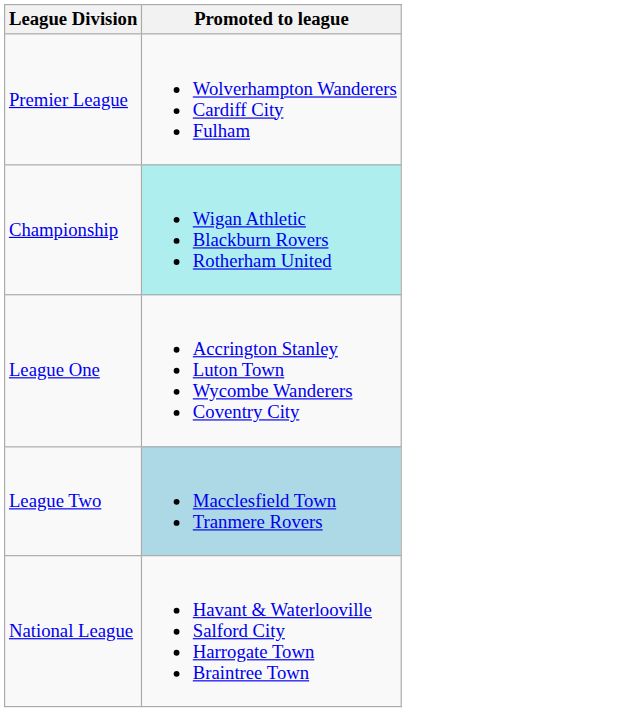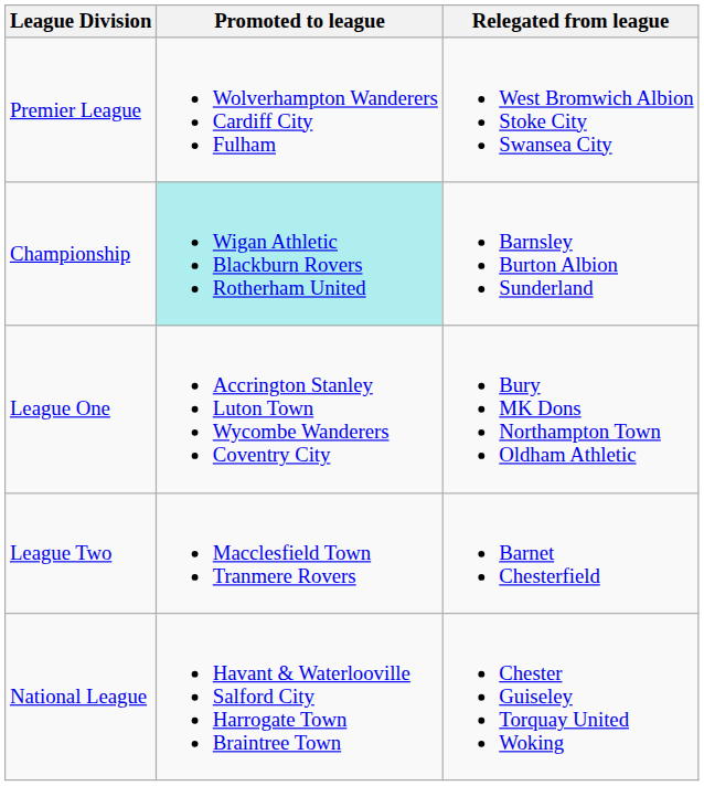+ column: Relegated from league | West Bromwich Albion Stoke City Swansea City | Barnsley Burton Albion Sunderland | Bury MK Dons Northampton Town Oldham Athletic | Barnet Chesterfield | Chester Guiseley Torquay United Woking
League Two | Promoted to league: lightblue background -> no background
